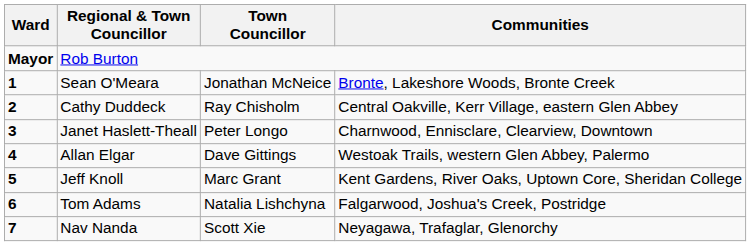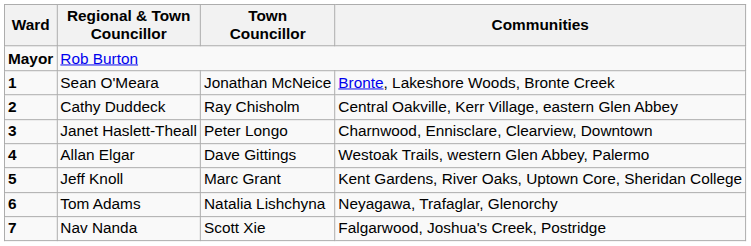Tom Adams | Communities: Falgarwood, Joshua's Creek, Postridge -> Neyagawa, Trafaglar, Glenorchy
Nav Nanda | Communities: Neyagawa, Trafaglar, Glenorchy -> Falgarwood, Joshua's Creek, Postridge
